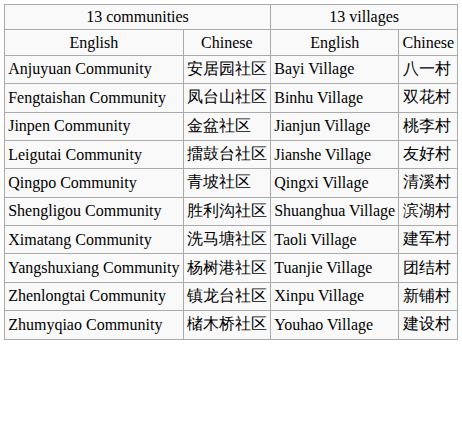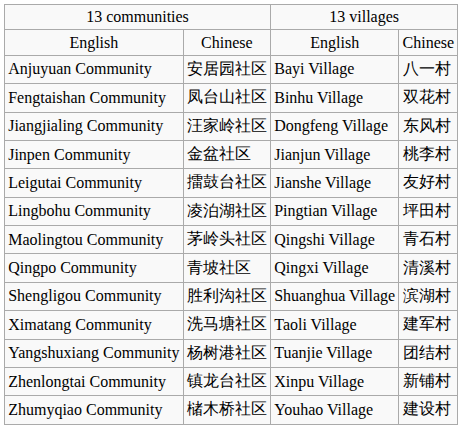+ row: Jiangjialing Community | 汪家岭社区 | Dongfeng Village | 东风村
+ row: Lingbohu Community | 凌泊湖社区 | Pingtian Village | 坪田村
+ row: Maolingtou Community | 茅岭头社区 | Qingshi Village | 青石村
